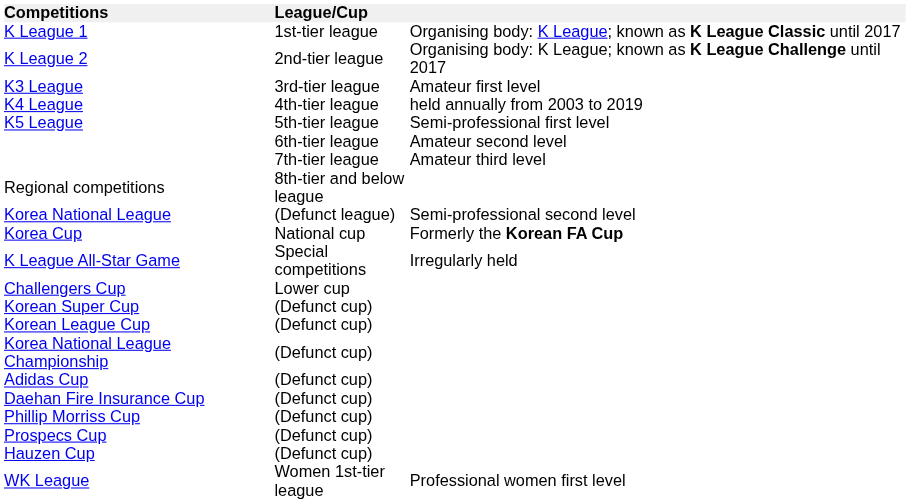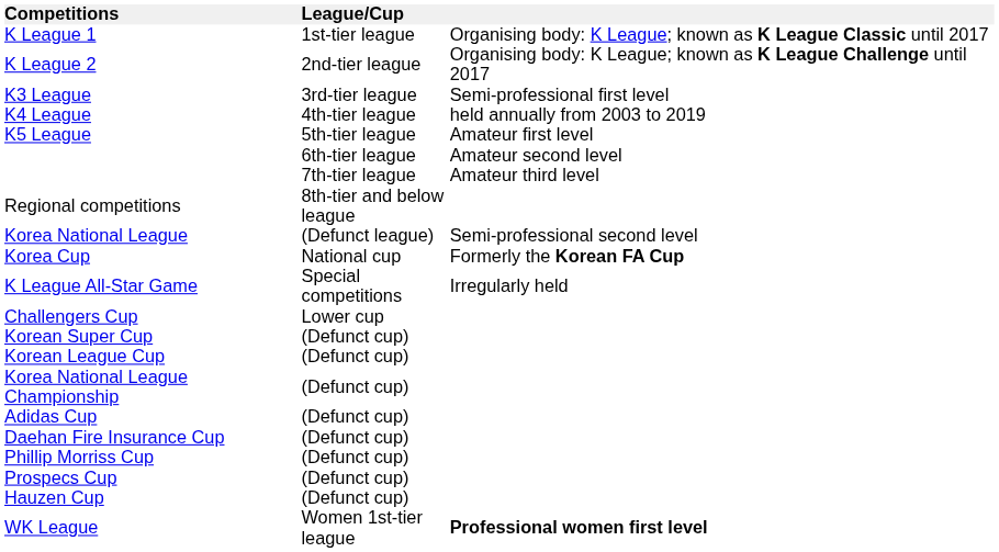K3 League | column 3: Amateur first level -> Semi-professional first level
K5 League | column 3: Semi-professional first level -> Amateur first level
WK League | column 3: normal -> bold
